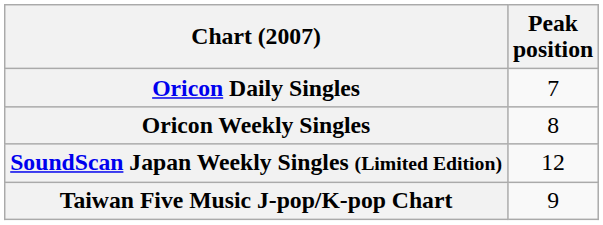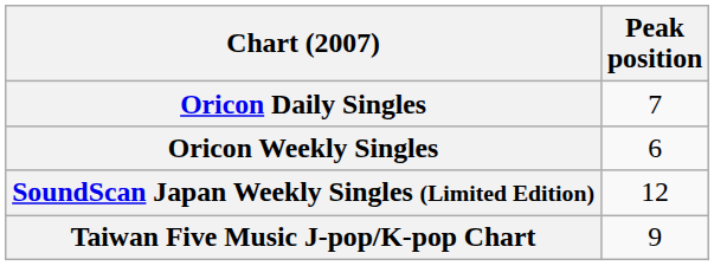Oricon Weekly Singles | Peak position: 8 -> 6
